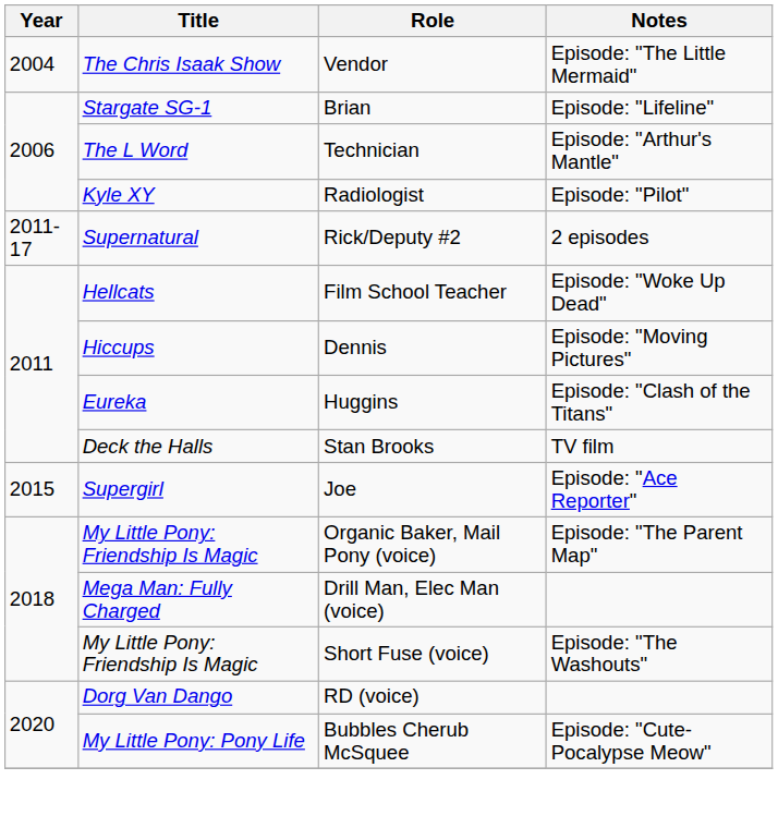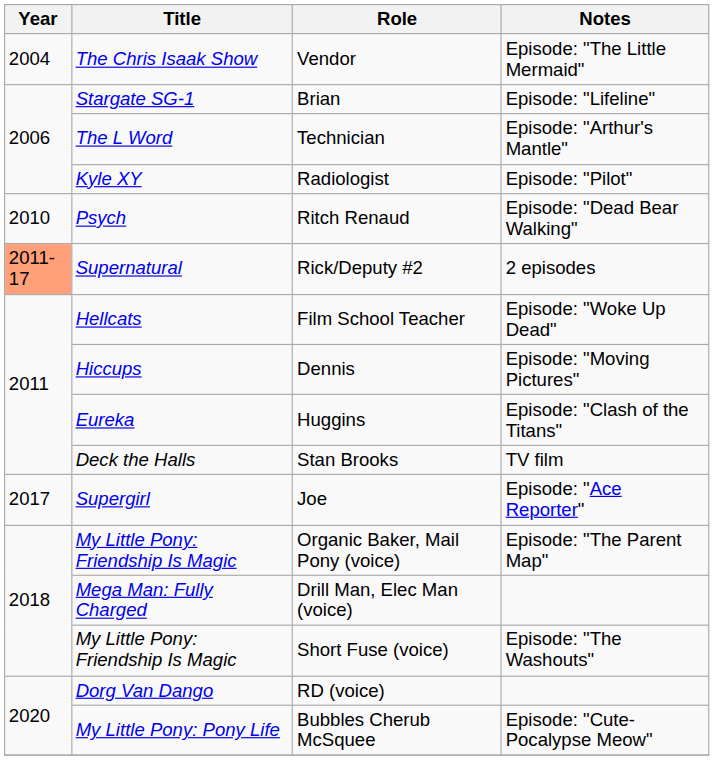+ row: 2010 | Psych | Ritch Renaud | Episode: "Dead Bear Walking"
Rick/Deputy #2 | Year: no background -> lightsalmon background
Joe | Year: 2015 -> 2017
